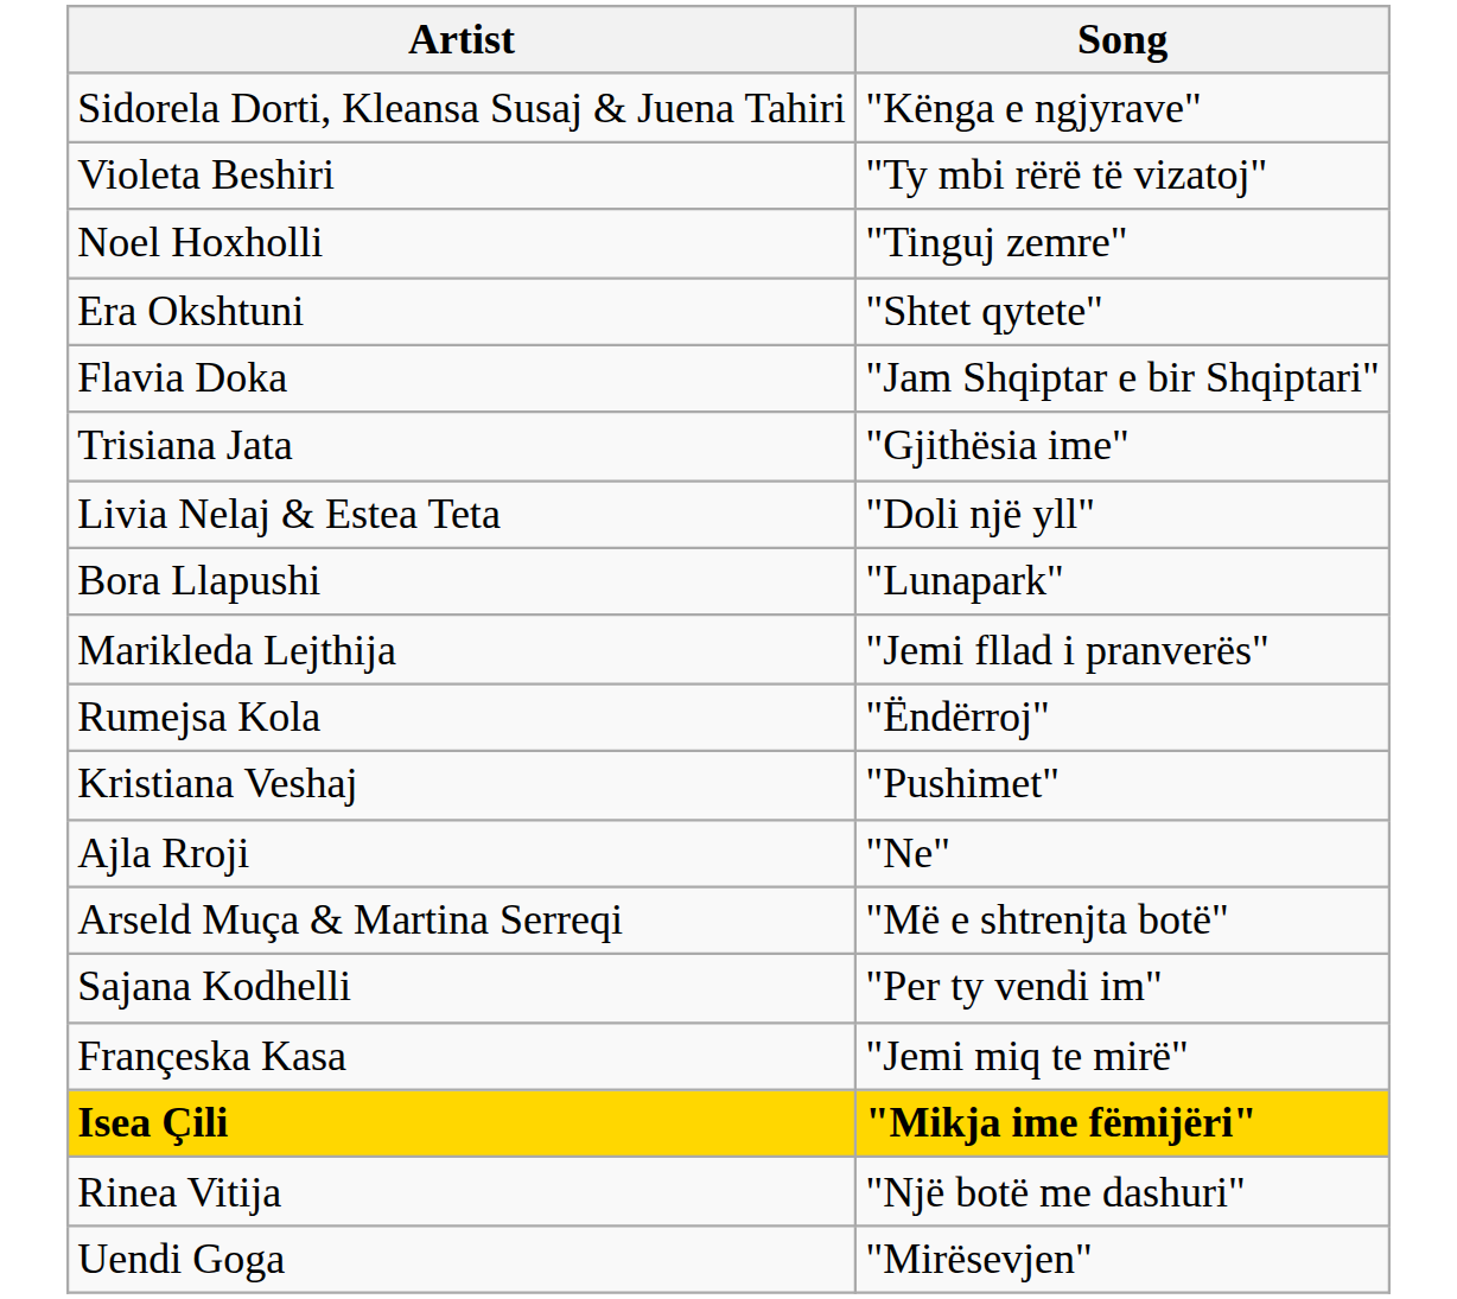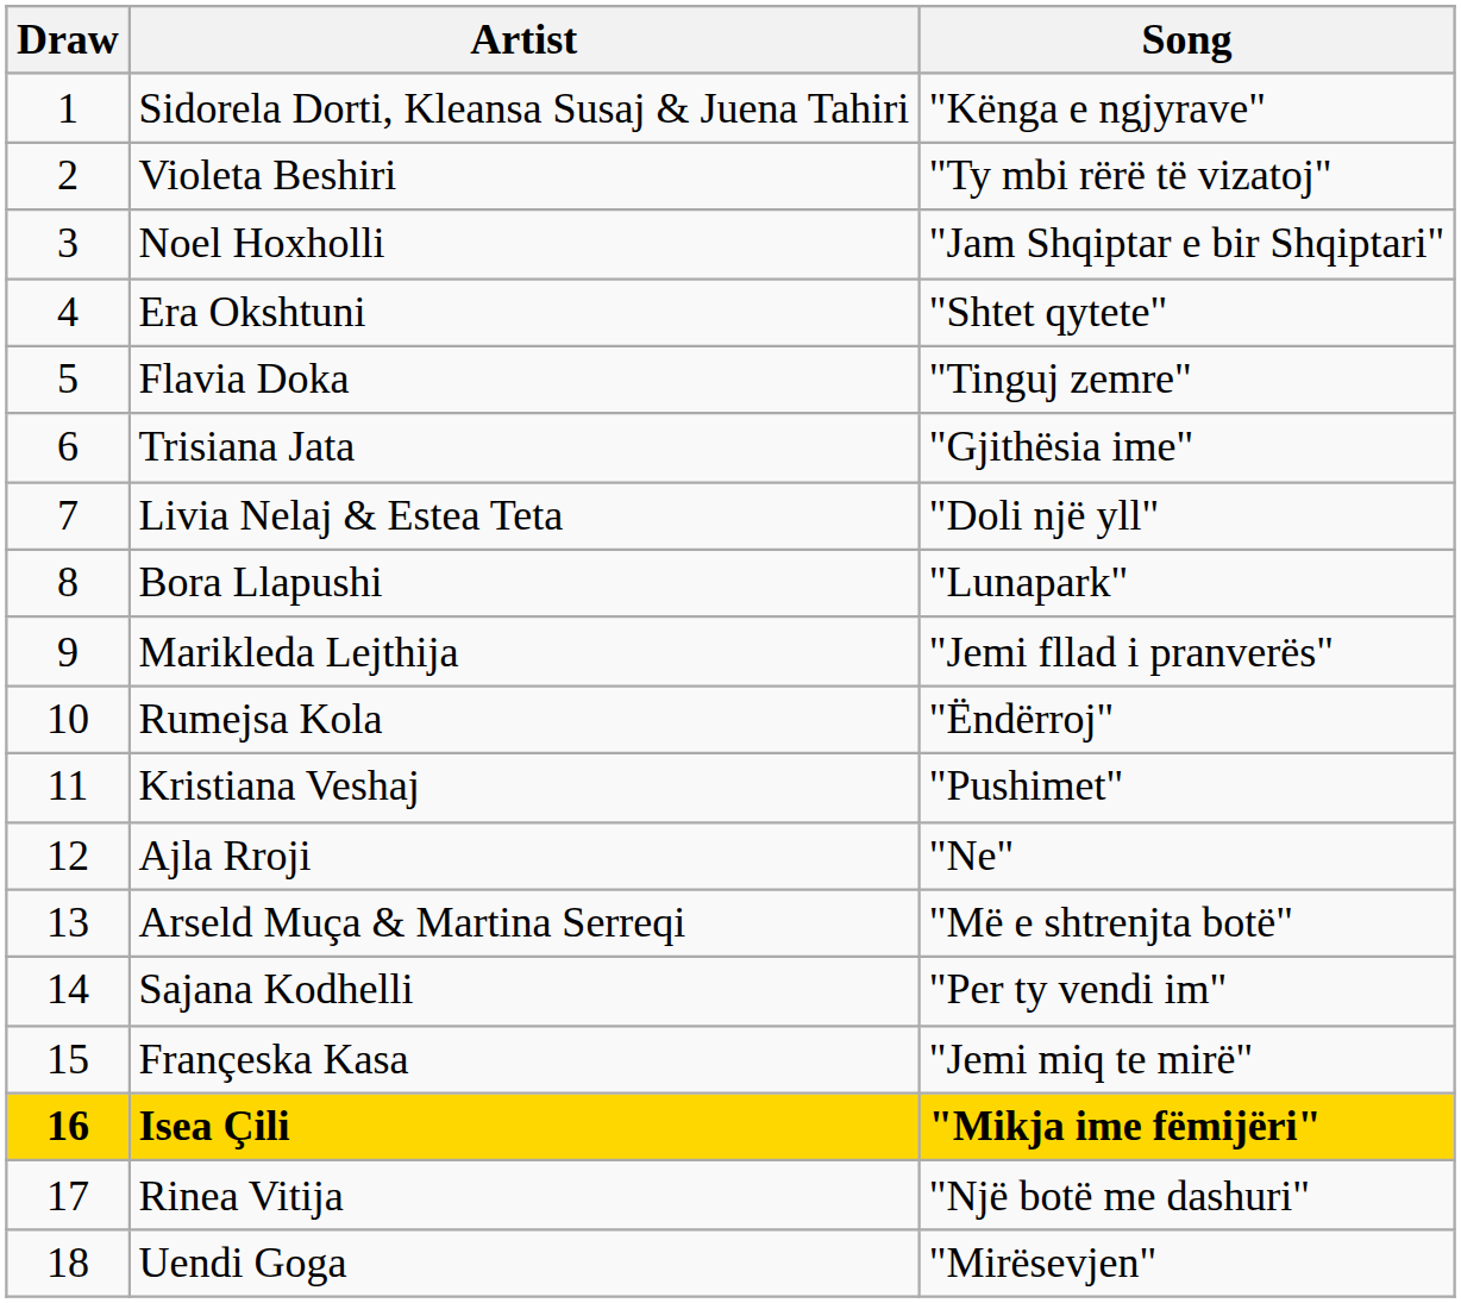+ column: Draw | 1 | 2 | 3 | 4 | 5 | 6 | 7 | 8 | 9 | 10 | 11 | 12 | 13 | 14 | 15 | 16 | 17 | 18
Noel Hoxholli | Song: "Tinguj zemre" -> "Jam Shqiptar e bir Shqiptari"
Flavia Doka | Song: "Jam Shqiptar e bir Shqiptari" -> "Tinguj zemre"
